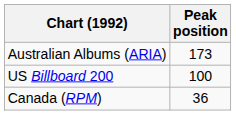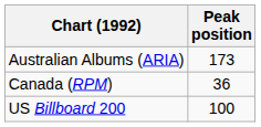rows swapped: Canada (RPM) <-> US Billboard 200
